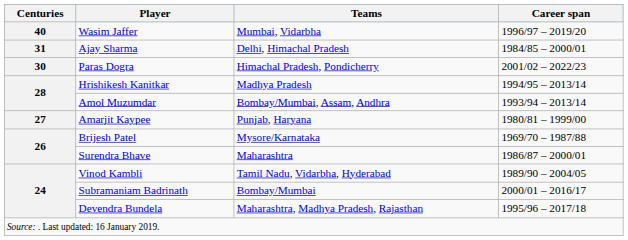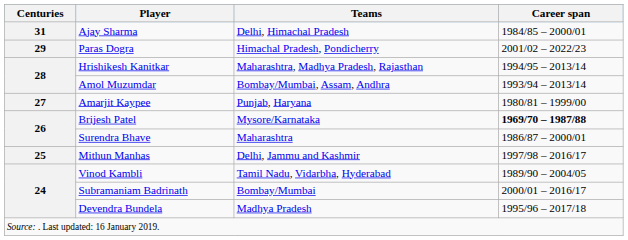- row: 40 | Wasim Jaffer | Mumbai, Vidarbha | 1996/97 – 2019/20
Paras Dogra | Centuries: 30 -> 29
Hrishikesh Kanitkar | Teams: Madhya Pradesh -> Maharashtra, Madhya Pradesh, Rajasthan
Brijesh Patel | Career span: normal -> bold
+ row: 25 | Mithun Manhas | Delhi, Jammu and Kashmir | 1997/98 – 2016/17
Devendra Bundela | Teams: Maharashtra, Madhya Pradesh, Rajasthan -> Madhya Pradesh
